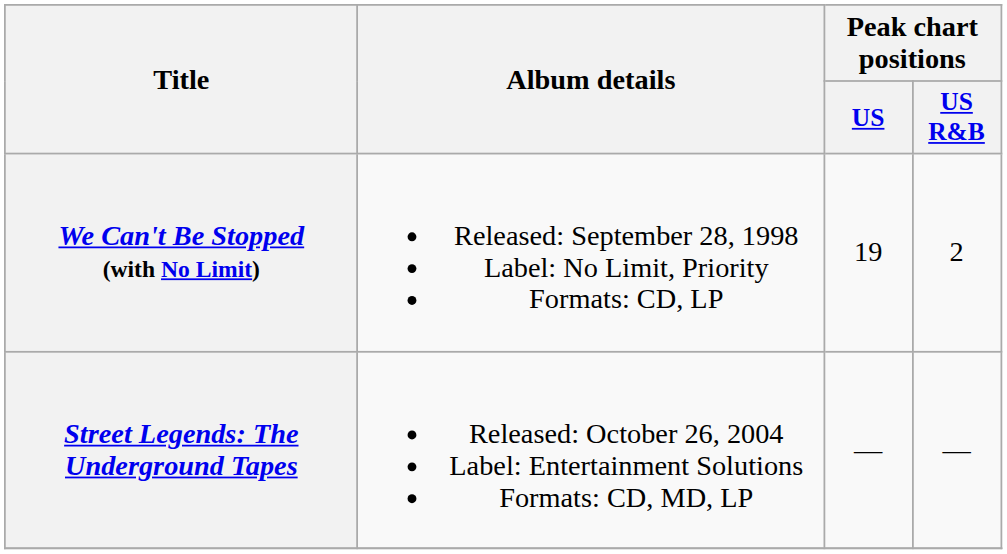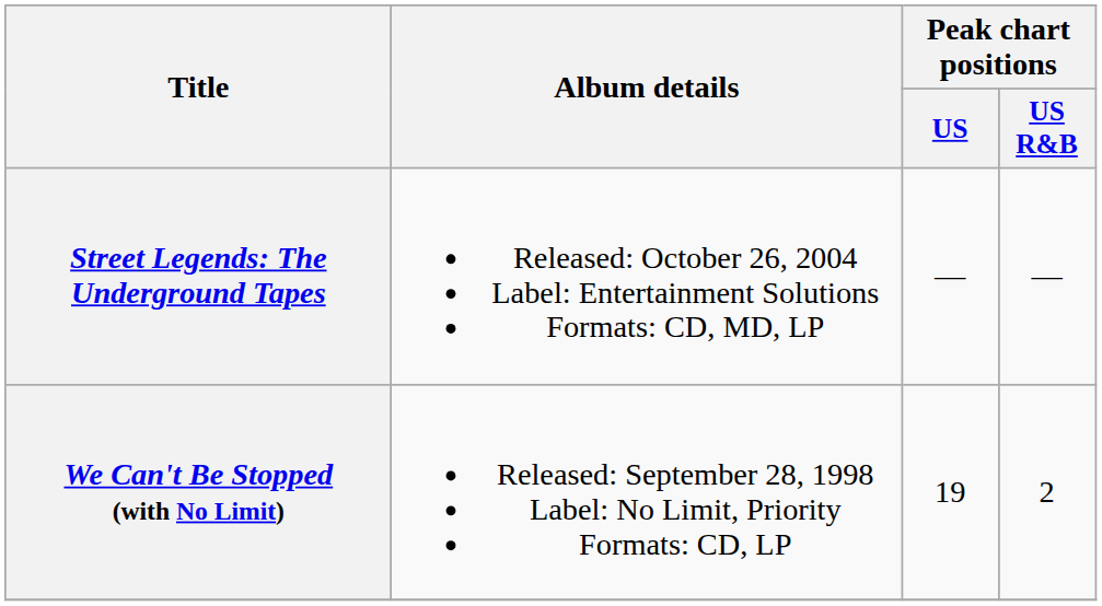rows swapped: We Can't Be Stopped (with No Limit) <-> Street Legends: The Underground Tapes
